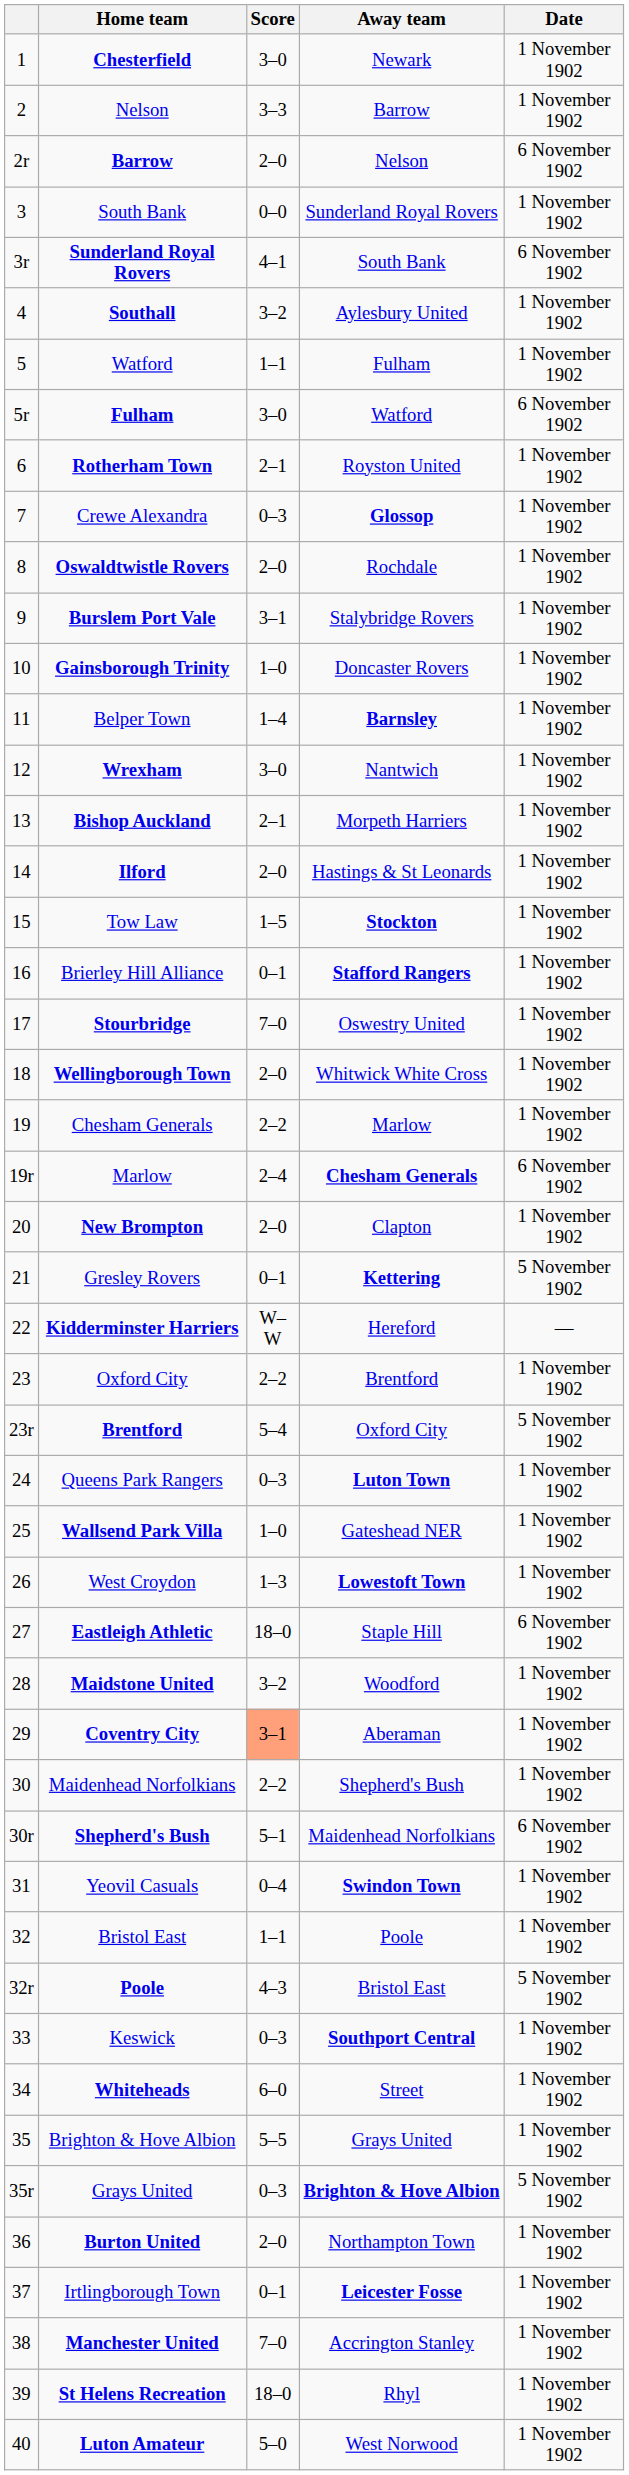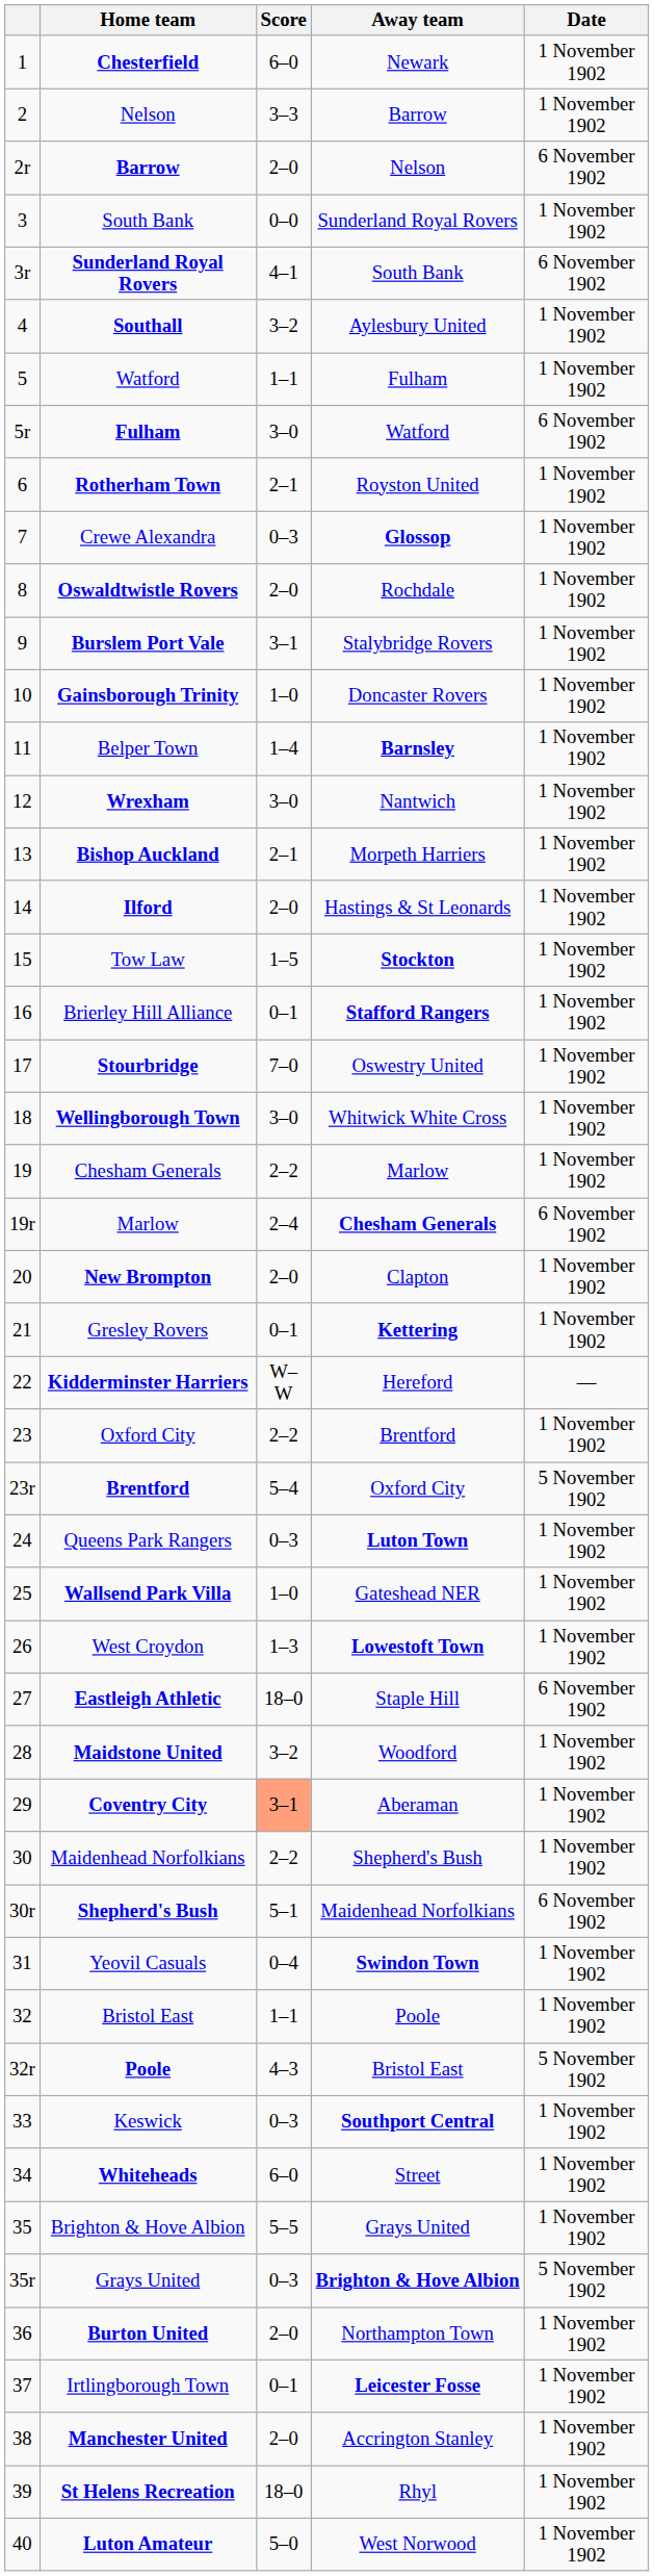Chesterfield | Score: 3–0 -> 6–0
Wellingborough Town | Score: 2–0 -> 3–0
Gresley Rovers | Date: 5 November 1902 -> 1 November 1902
Manchester United | Score: 7–0 -> 2–0
